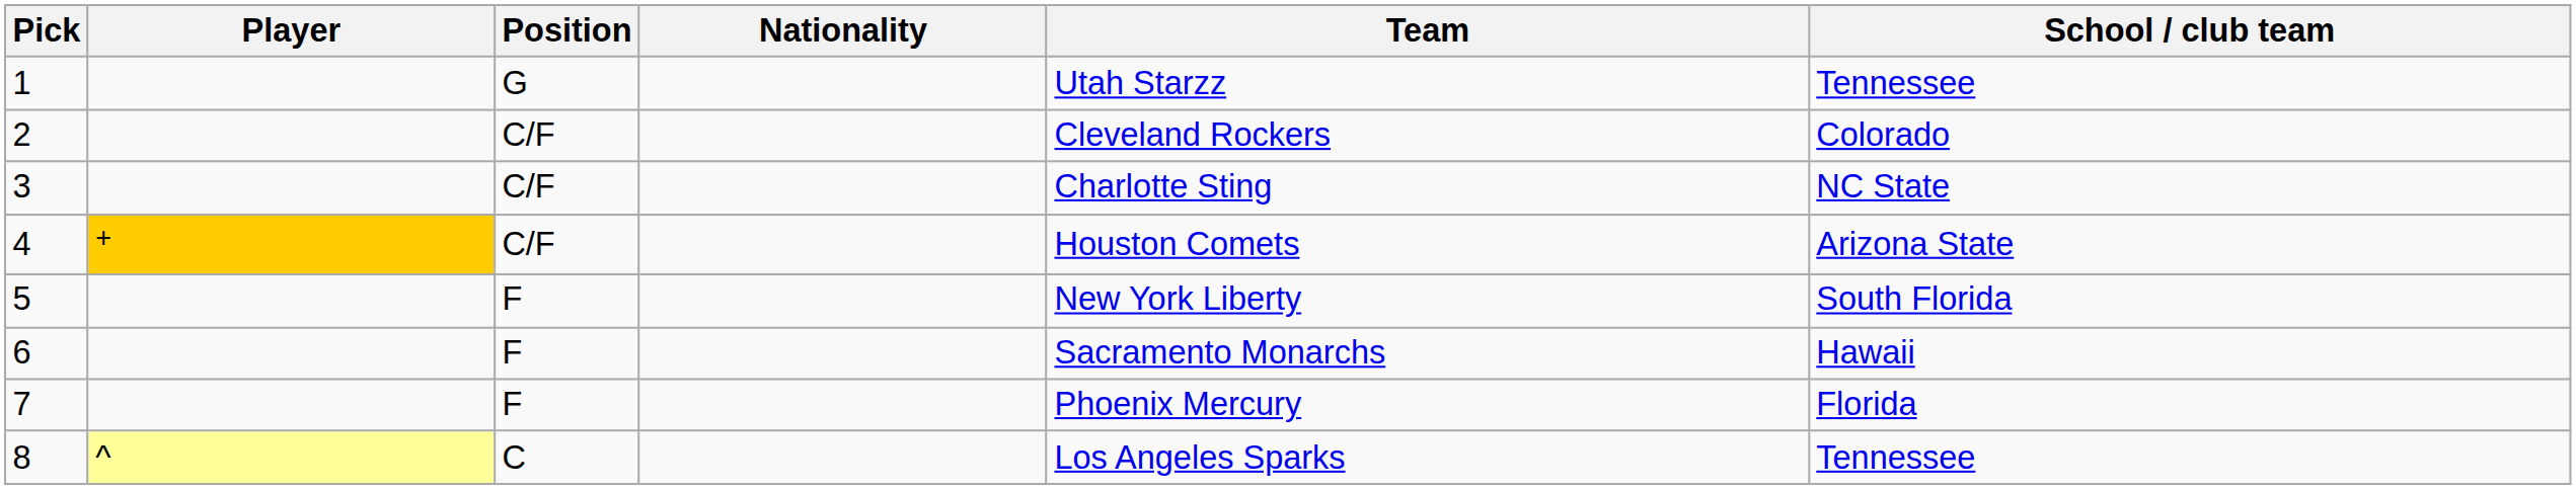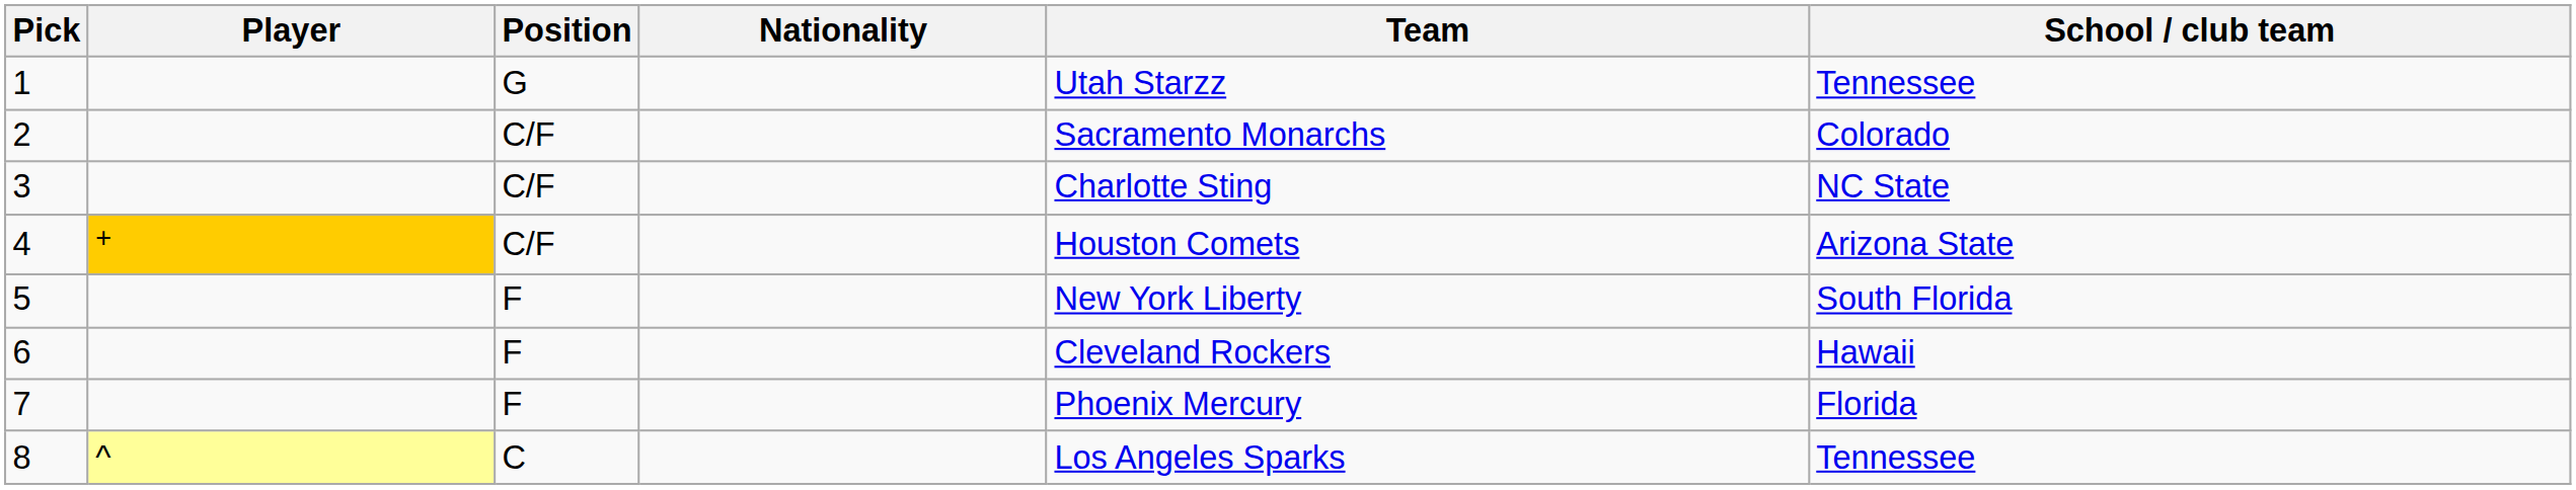2 | Team: Cleveland Rockers -> Sacramento Monarchs
6 | Team: Sacramento Monarchs -> Cleveland Rockers
